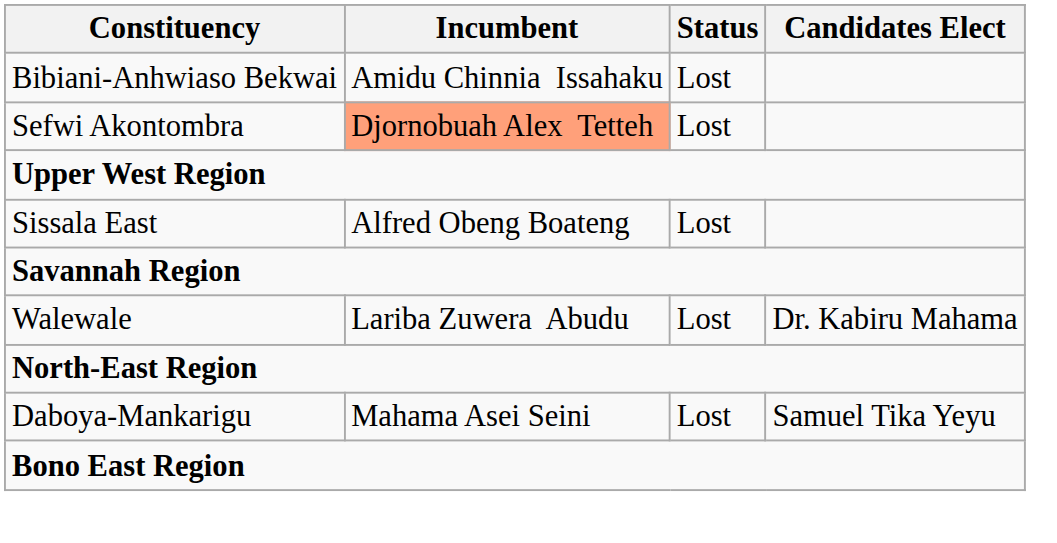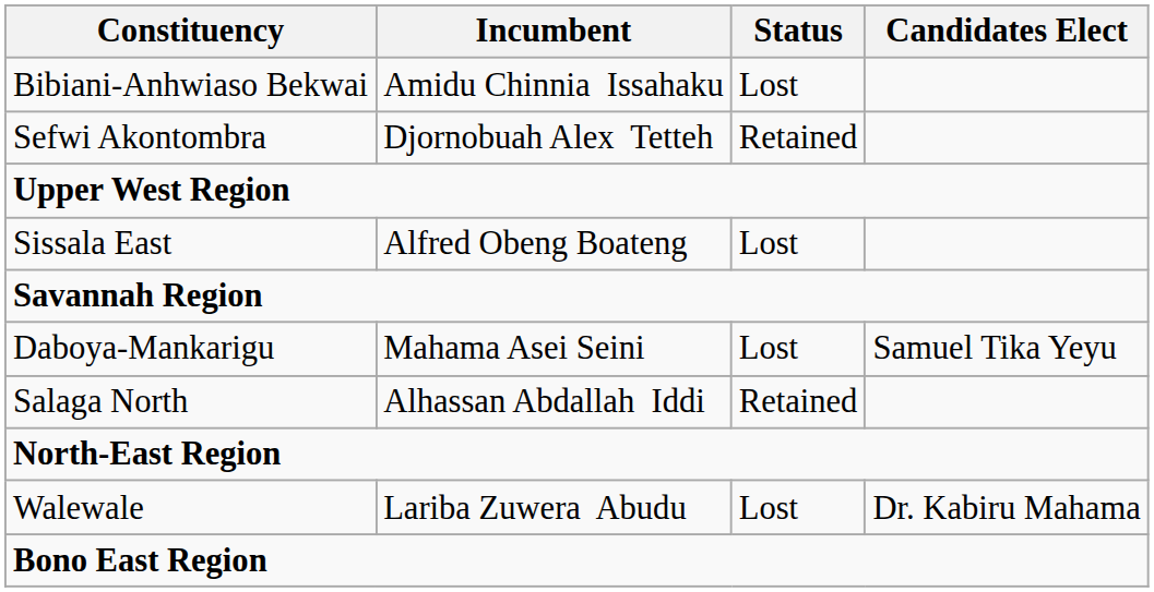Sefwi Akontombra | Incumbent: lightsalmon background -> no background
Sefwi Akontombra | Status: Lost -> Retained
rows swapped: Daboya-Mankarigu <-> Walewale
+ row: Salaga North | Alhassan Abdallah Iddi | Retained
